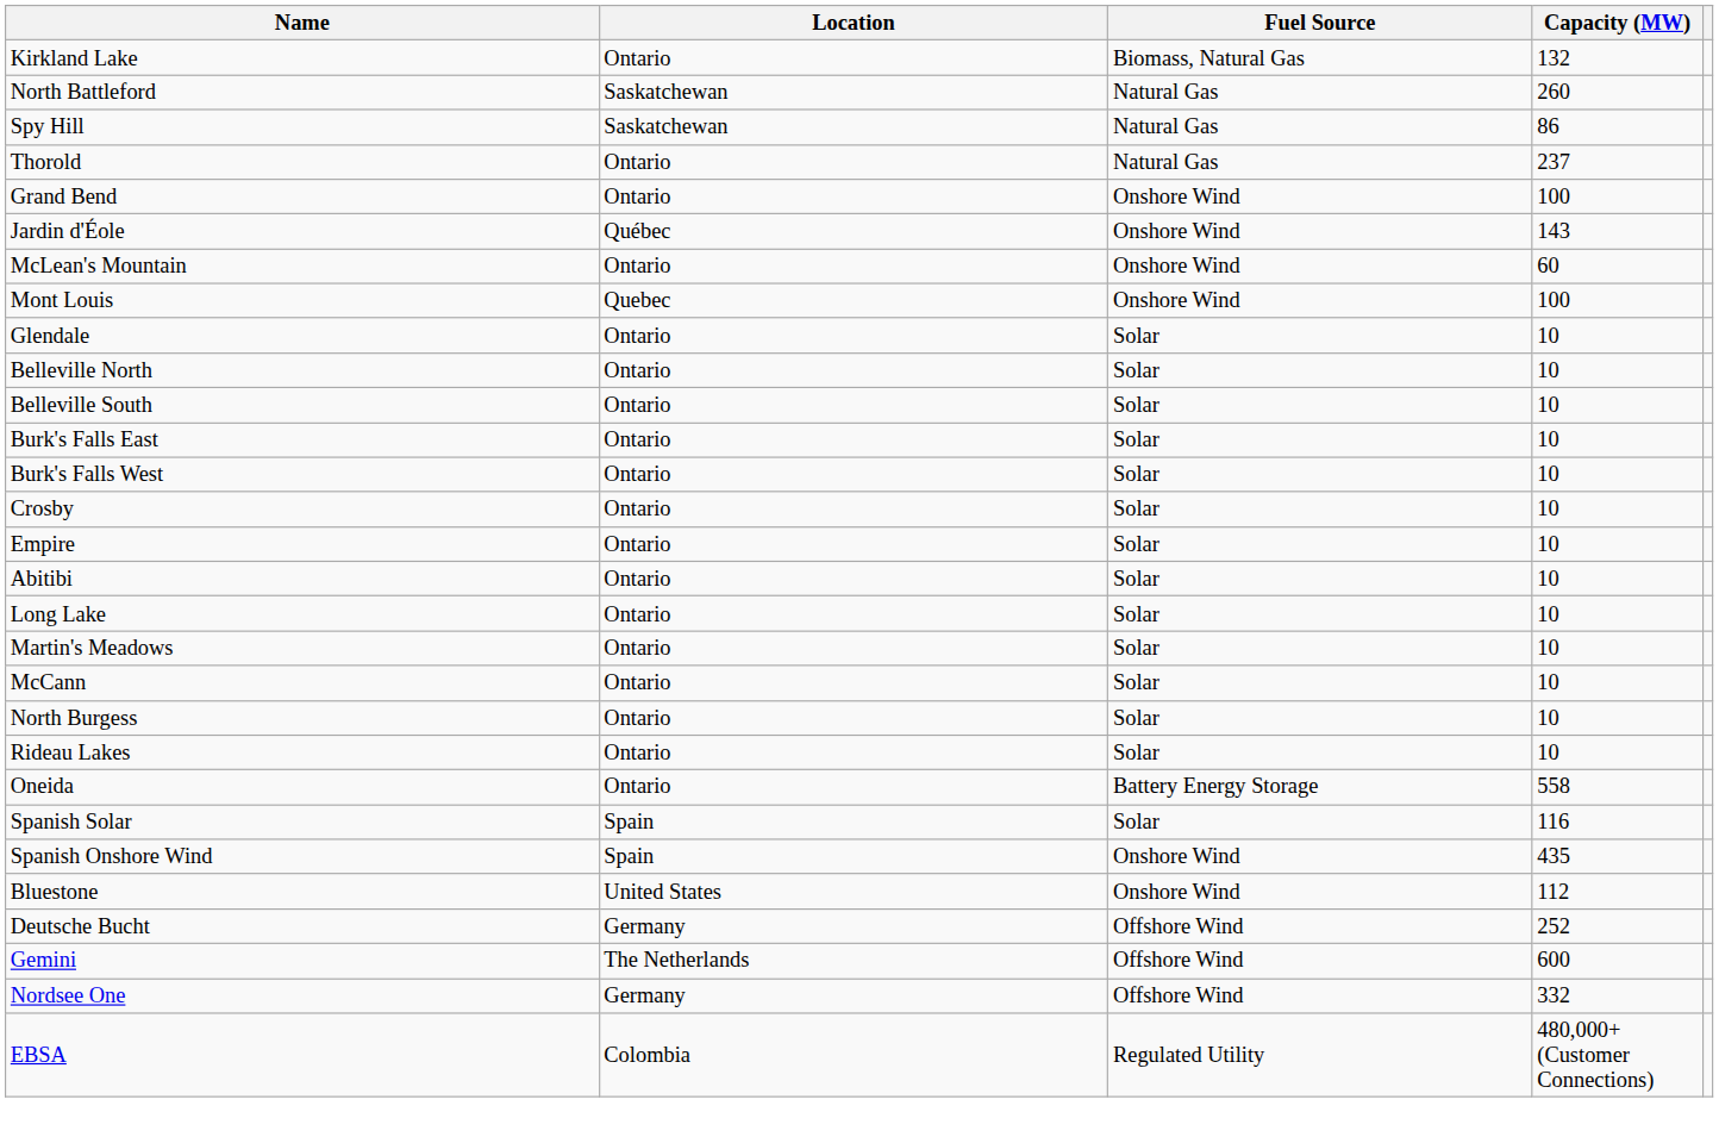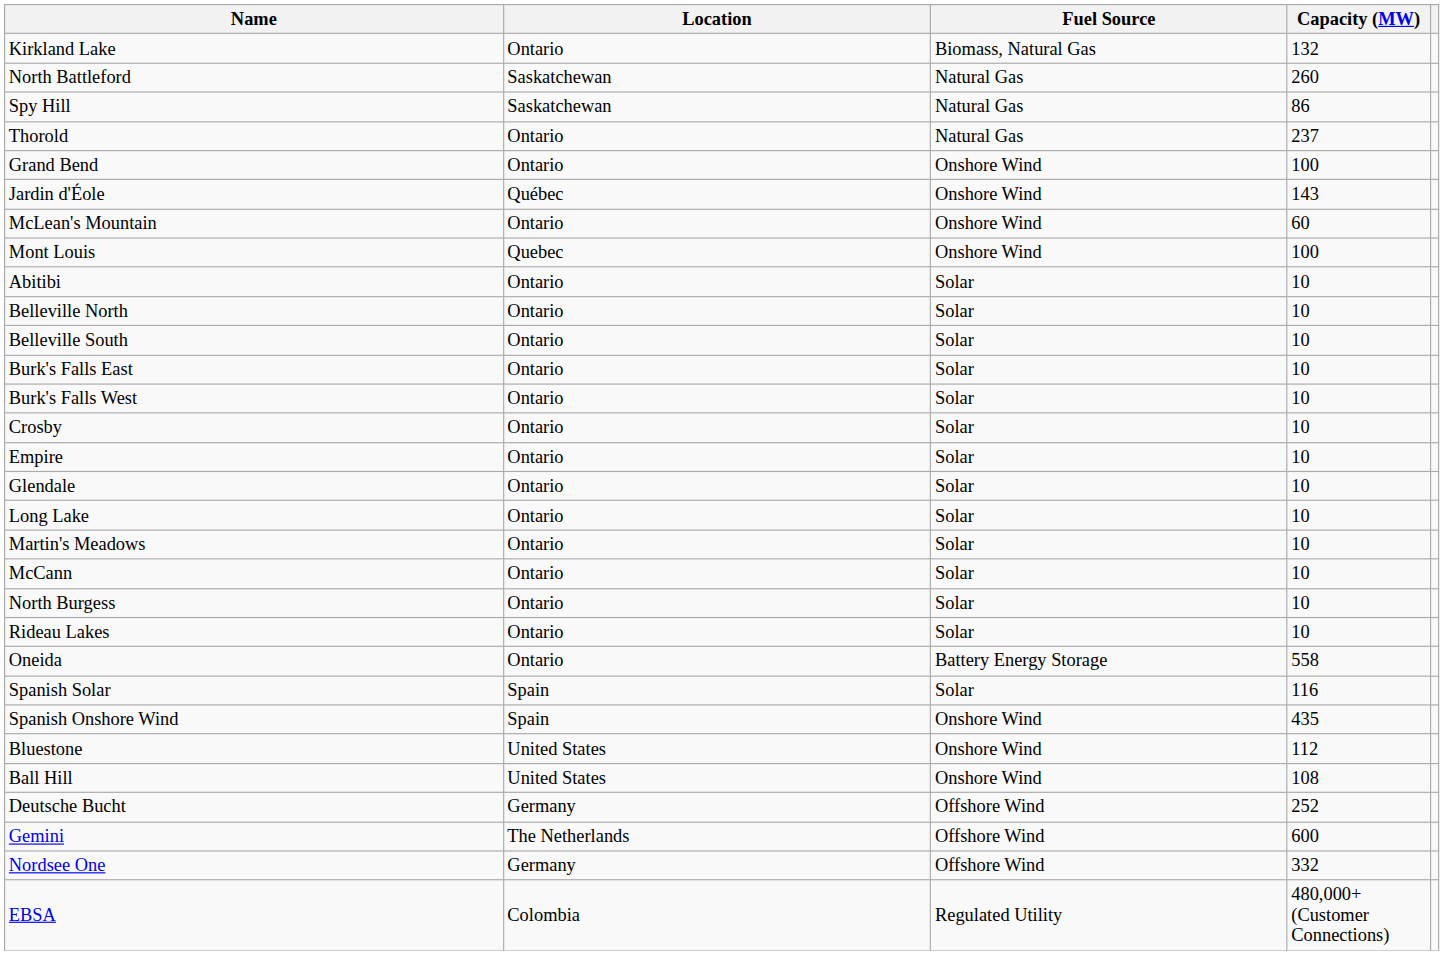rows swapped: Abitibi <-> Glendale
+ row: Ball Hill | United States | Onshore Wind | 108
